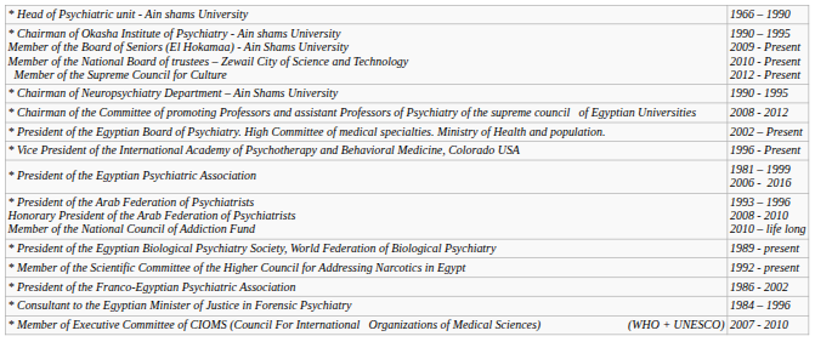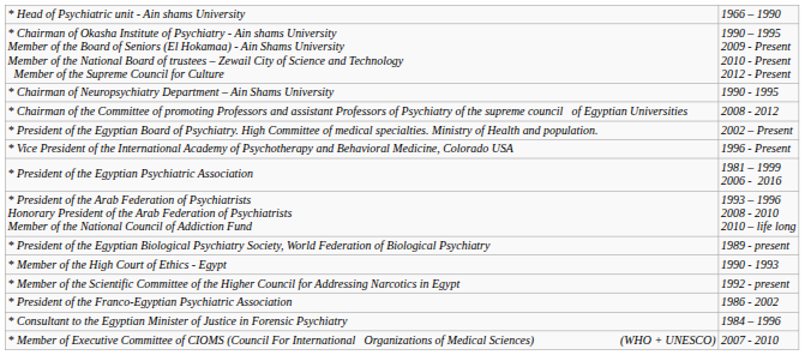+ row: * Member of the High Court of Ethics - Egypt | 1990 - 1993
